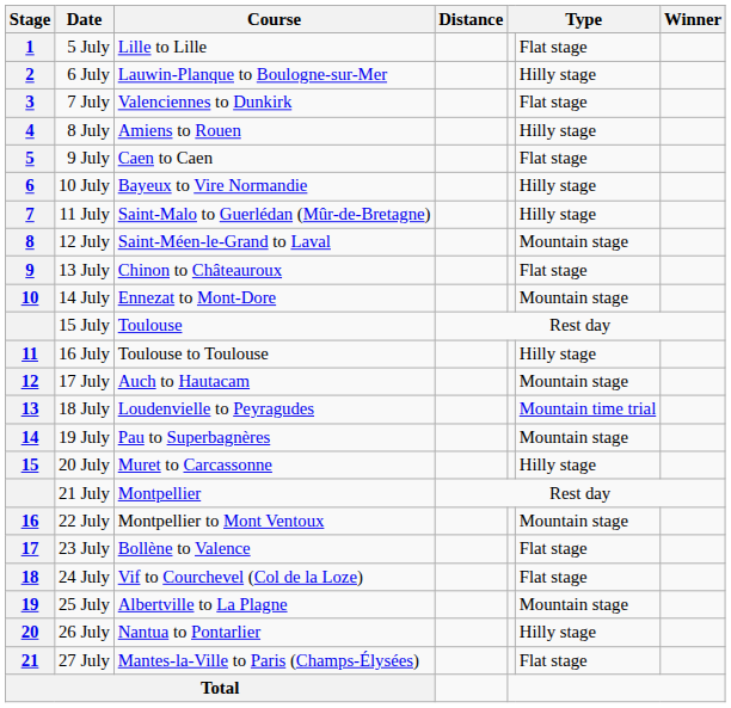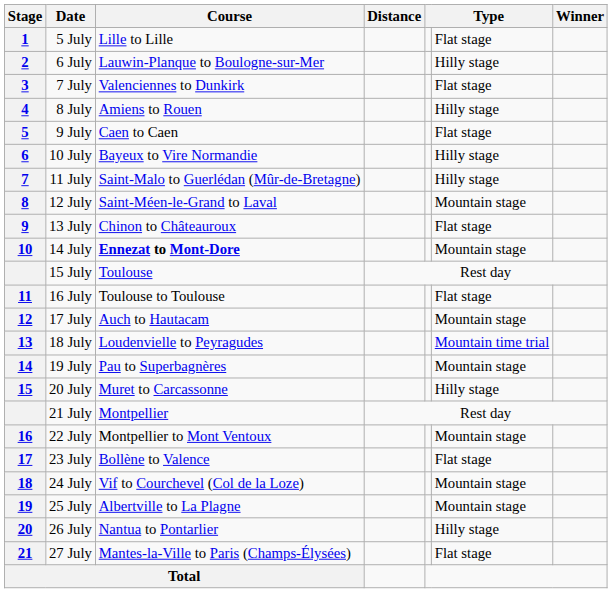14 July | Course: normal -> bold
16 July | column 6: Hilly stage -> Flat stage
24 July | column 6: Flat stage -> Mountain stage
